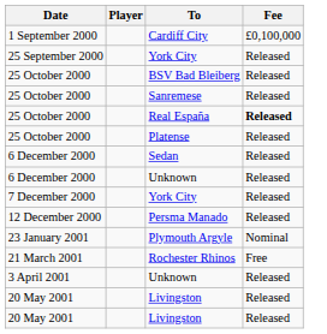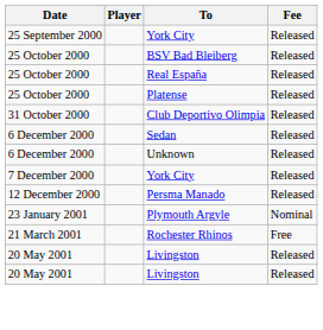- row: 1 September 2000 | Cardiff City | £0,100,000
- row: 25 October 2000 | Sanremese | Released
Real España | Fee: bold -> normal
+ row: 31 October 2000 | Club Deportivo Olimpia | Released
- row: 3 April 2001 | Unknown | Released
